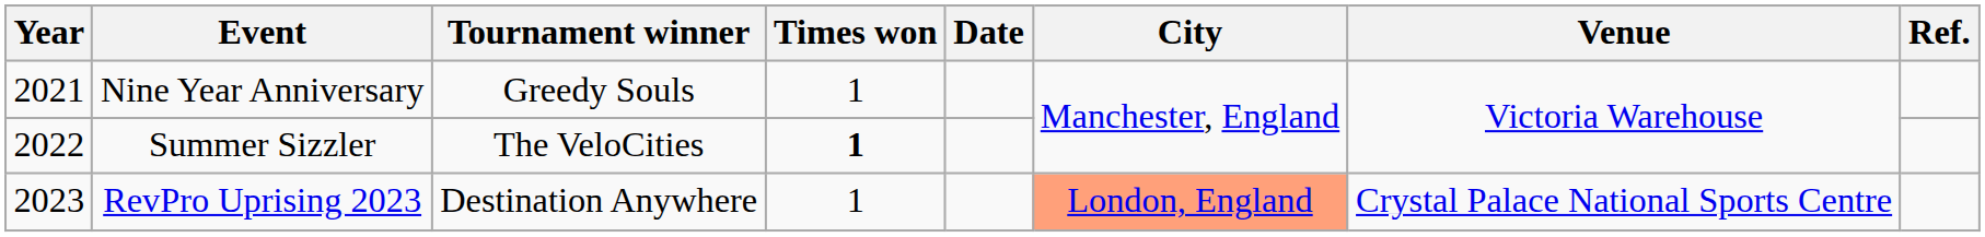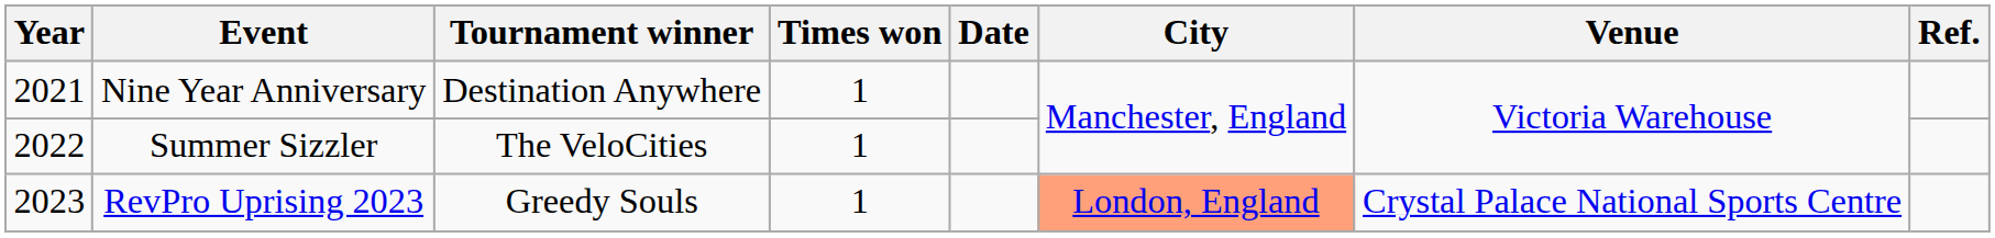Nine Year Anniversary | Tournament winner: Greedy Souls -> Destination Anywhere
Summer Sizzler | Times won: bold -> normal
RevPro Uprising 2023 | Tournament winner: Destination Anywhere -> Greedy Souls
